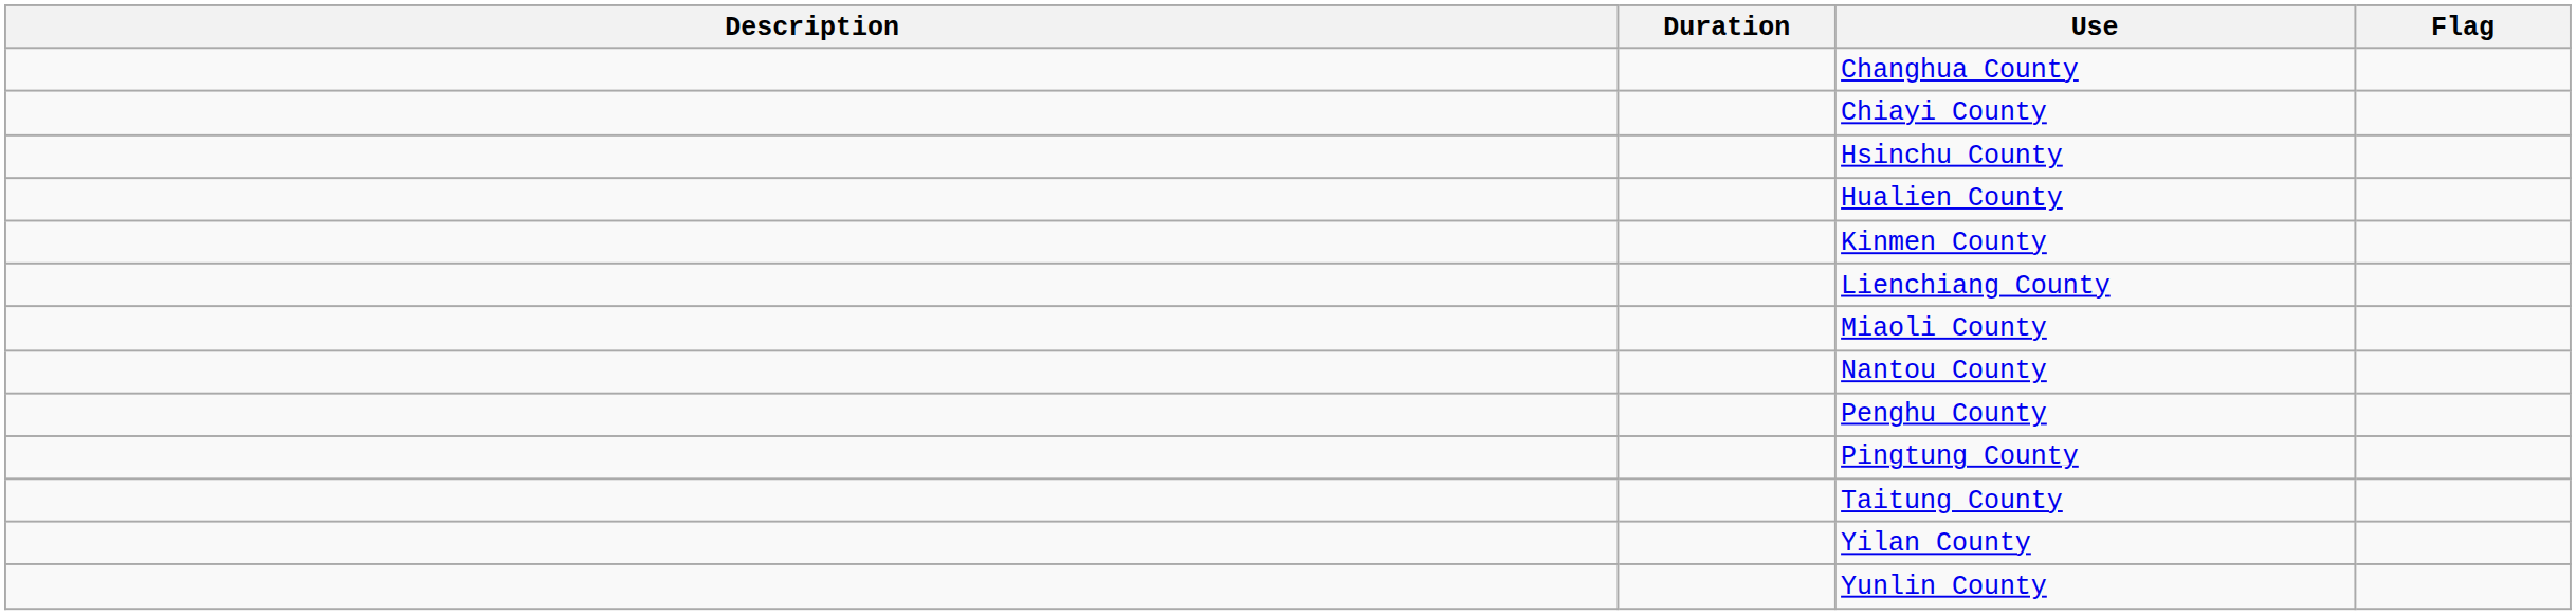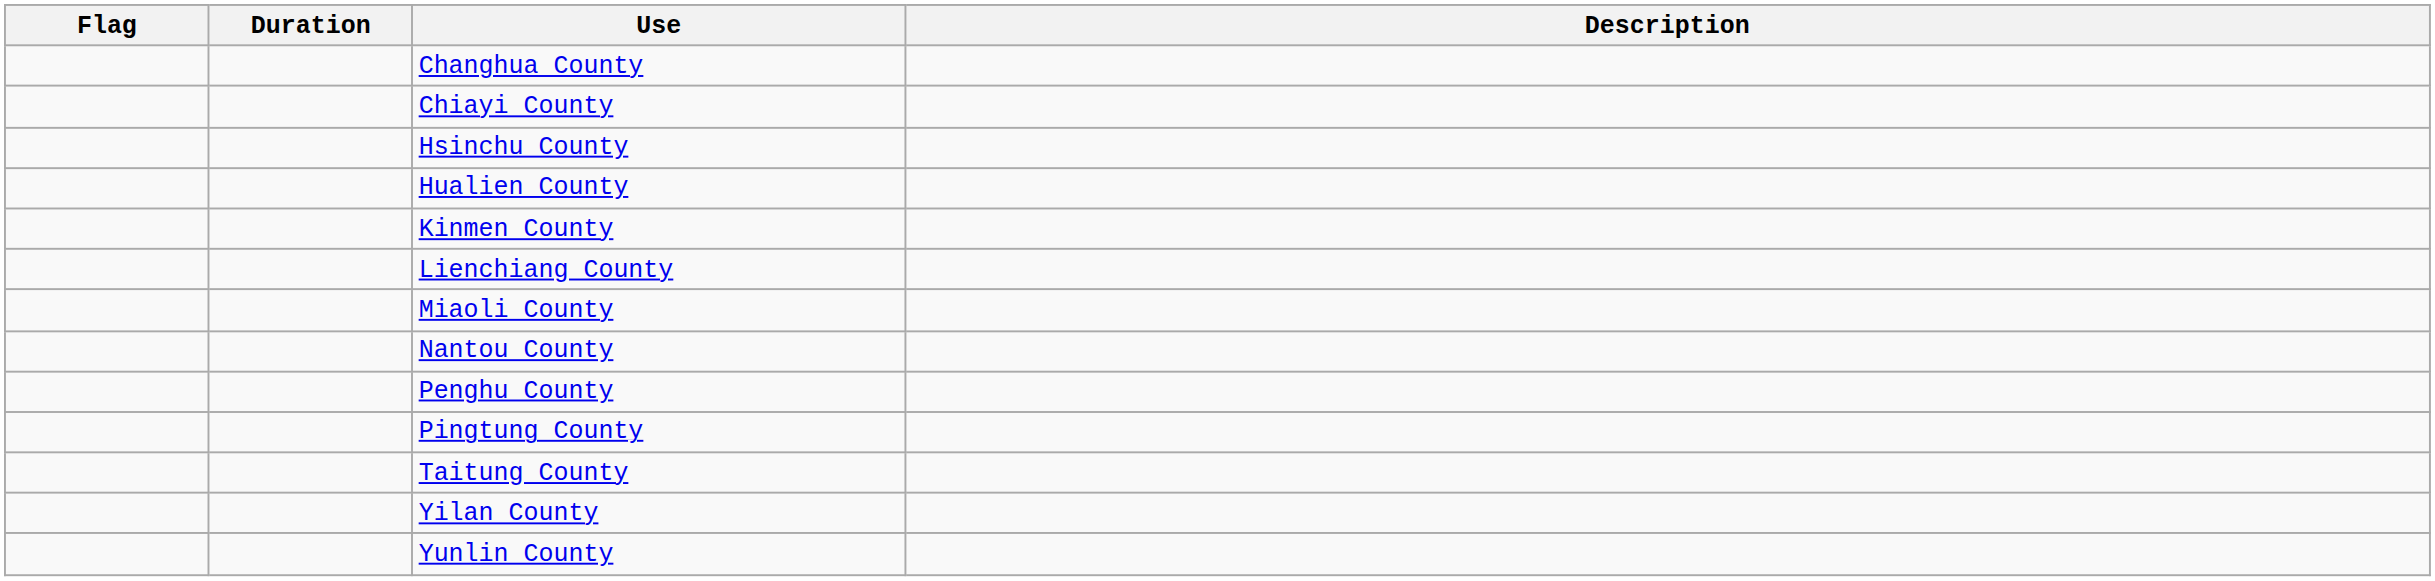columns swapped: Flag <-> Description
